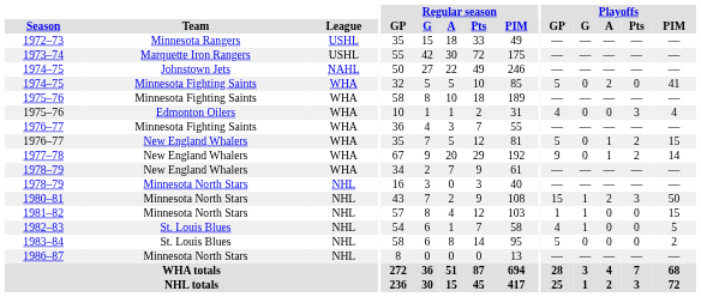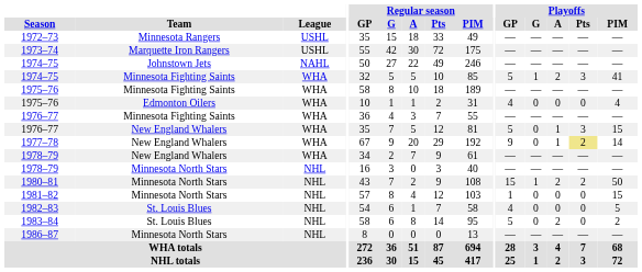1974–75 / Minnesota Fighting Saints | Playoffs / G: 0 -> 1
1974–75 / Minnesota Fighting Saints | Playoffs / Pts: 0 -> 3
1975–76 / Edmonton Oilers | Playoffs / Pts: 3 -> 0
1976–77 / New England Whalers | Playoffs / Pts: 2 -> 3
1977–78 | Playoffs / Pts: no background -> khaki background
1980–81 | Playoffs / Pts: 3 -> 2
1981–82 | Playoffs / G: 1 -> 0
1982–83 | Playoffs / G: 1 -> 0
1983–84 | Playoffs / A: 0 -> 2
